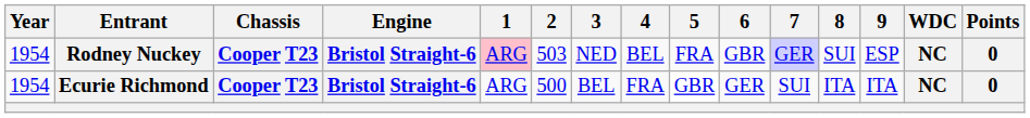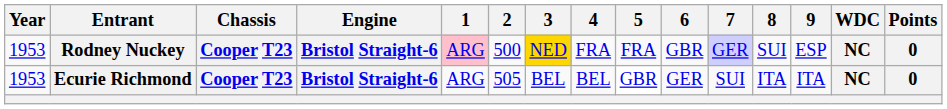Rodney Nuckey | Year: 1954 -> 1953
Rodney Nuckey | 2: 503 -> 500
Rodney Nuckey | 3: no background -> gold background
Rodney Nuckey | 4: BEL -> FRA
Ecurie Richmond | Year: 1954 -> 1953
Ecurie Richmond | 2: 500 -> 505
Ecurie Richmond | 4: FRA -> BEL
